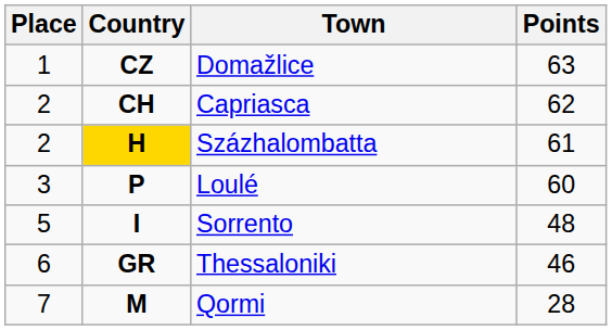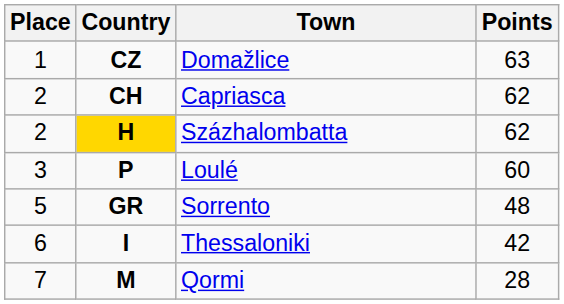Százhalombatta | Points: 61 -> 62
Sorrento | Country: I -> GR
Thessaloniki | Country: GR -> I
Thessaloniki | Points: 46 -> 42
